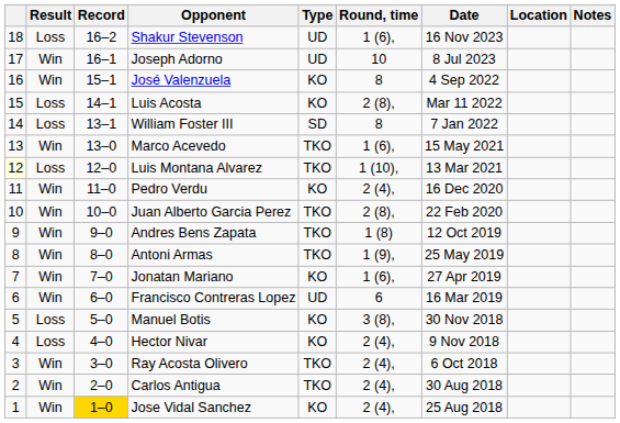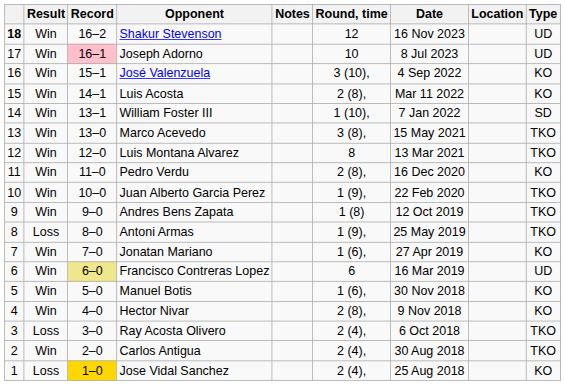columns swapped: Type <-> Notes
Shakur Stevenson | column 1: normal -> bold
Shakur Stevenson | Result: Loss -> Win
Shakur Stevenson | Round, time: 1 (6), -> 12
Joseph Adorno | Record: no background -> pink background
José Valenzuela | Round, time: 8 -> 3 (10),
Luis Acosta | Result: Loss -> Win
William Foster III | Result: Loss -> Win
William Foster III | Round, time: 8 -> 1 (10),
Marco Acevedo | Round, time: 1 (6), -> 3 (8),
Luis Montana Alvarez | column 1: lightyellow background -> no background
Luis Montana Alvarez | Result: Loss -> Win
Luis Montana Alvarez | Round, time: 1 (10), -> 8
Pedro Verdu | Round, time: 2 (4), -> 2 (8),
Juan Alberto Garcia Perez | Round, time: 2 (8), -> 1 (9),
Antoni Armas | Result: Win -> Loss
Francisco Contreras Lopez | Record: no background -> khaki background
Manuel Botis | Result: Loss -> Win
Manuel Botis | Round, time: 3 (8), -> 1 (6),
Hector Nivar | Result: Loss -> Win
Hector Nivar | Round, time: 2 (4), -> 2 (8),
Ray Acosta Olivero | Result: Win -> Loss
Jose Vidal Sanchez | Result: Win -> Loss
